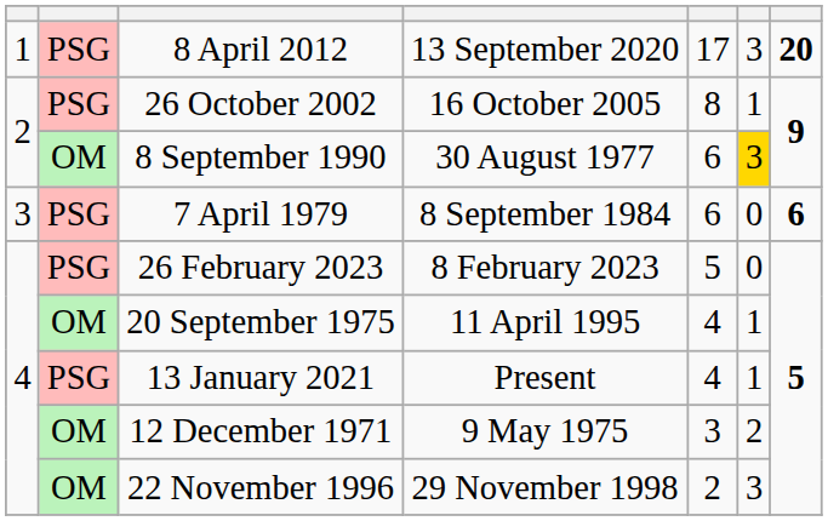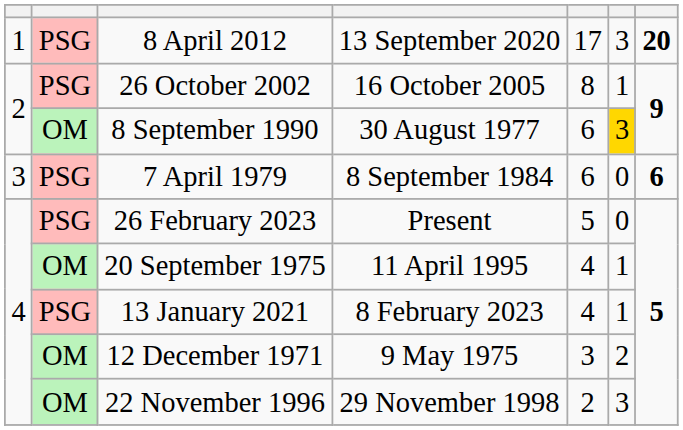26 February 2023 | column 4: 8 February 2023 -> Present
13 January 2021 | column 4: Present -> 8 February 2023
